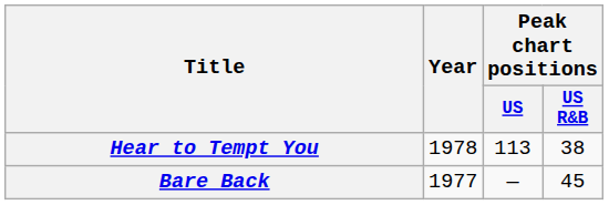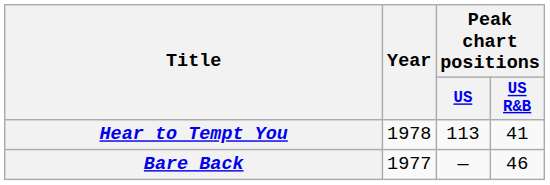Hear to Tempt You | Peak chart positions / US R&B: 38 -> 41
Bare Back | Peak chart positions / US R&B: 45 -> 46
